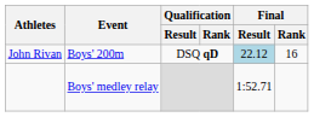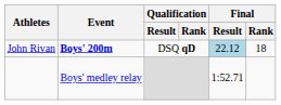John Rivan | Event: normal -> bold
John Rivan | Final / Rank: 16 -> 18
